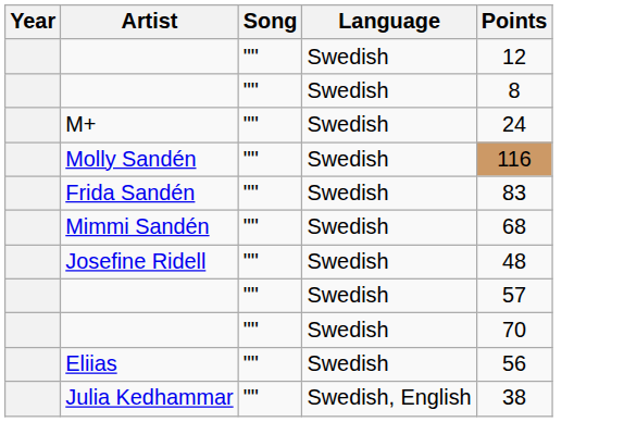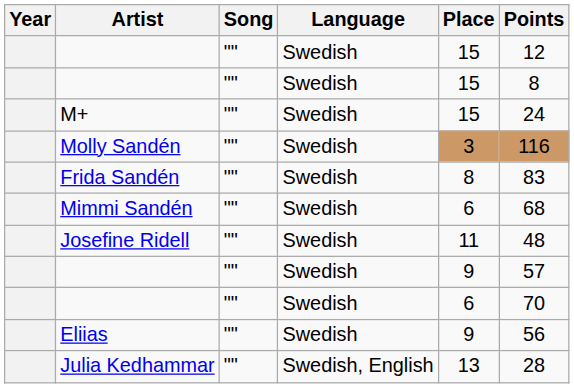+ column: Place | 15 | 15 | 15 | 3 | 8 | 6 | 11 | 9 | 6 | 9 | 13
Julia Kedhammar | Points: 38 -> 28
